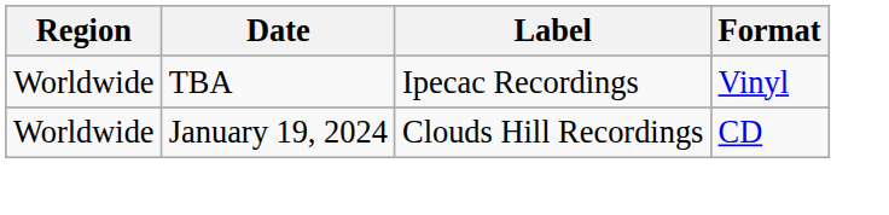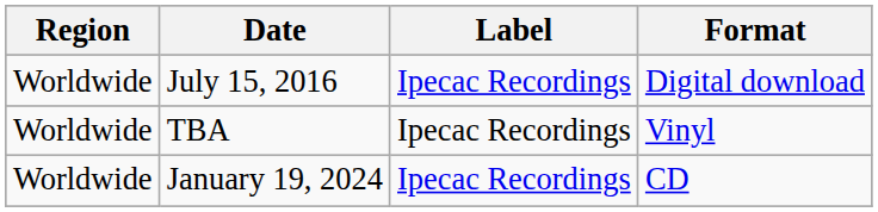+ row: Worldwide | July 15, 2016 | Ipecac Recordings | Digital download
January 19, 2024 | Label: Clouds Hill Recordings -> Ipecac Recordings
